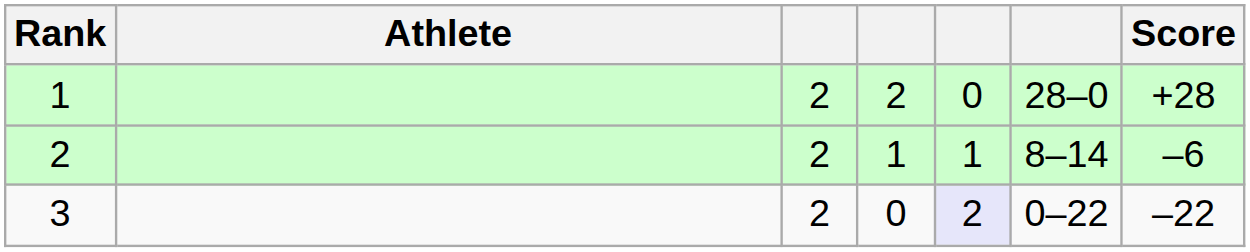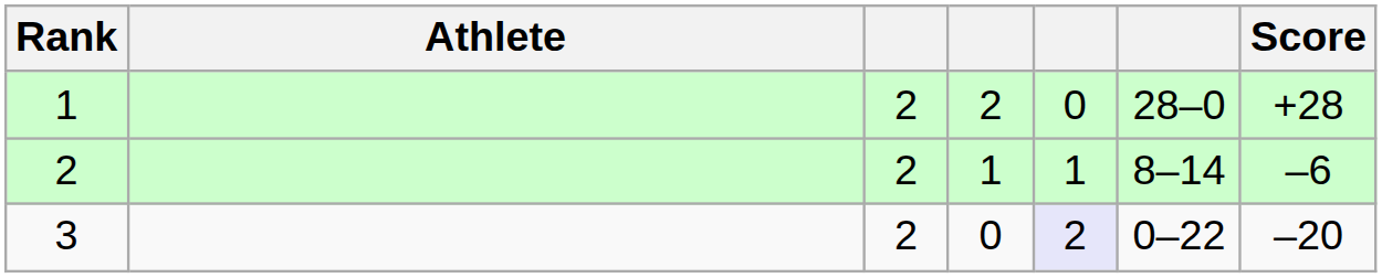3 | Score: –22 -> –20
